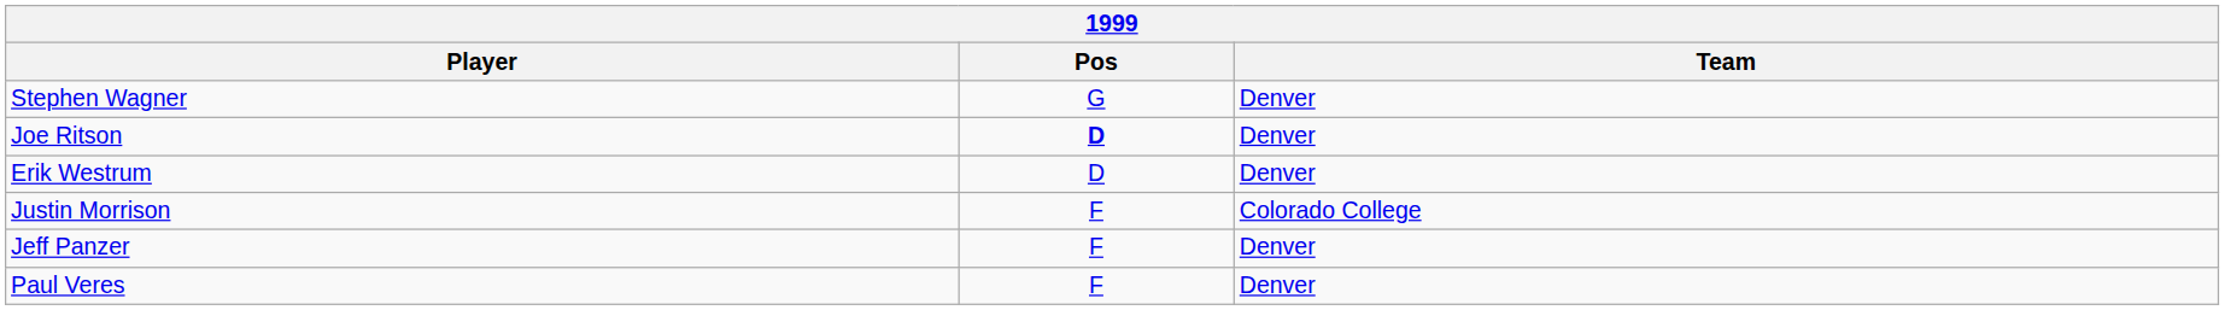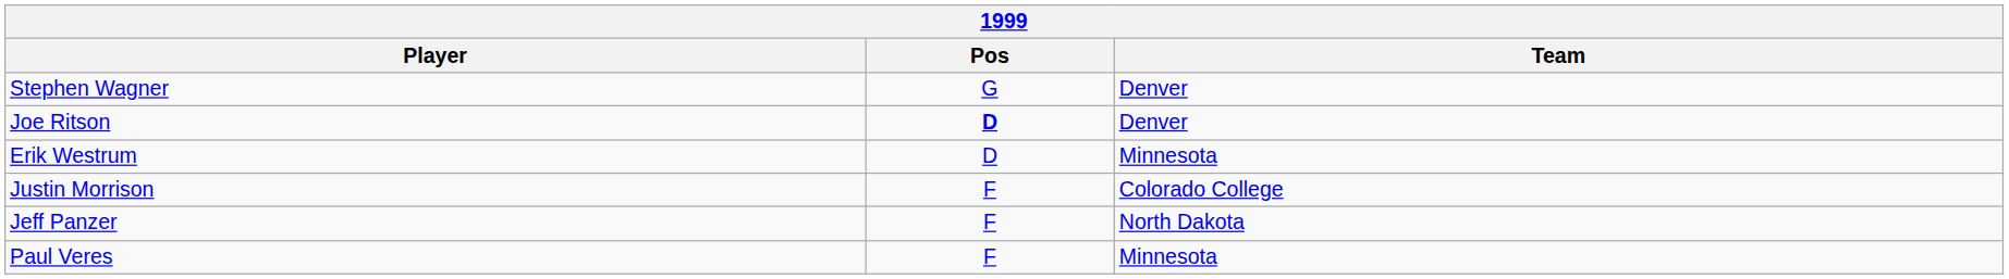Erik Westrum | Team: Denver -> Minnesota
Jeff Panzer | Team: Denver -> North Dakota
Paul Veres | Team: Denver -> Minnesota
